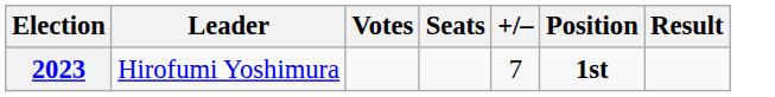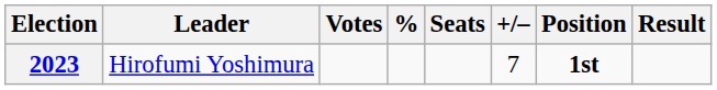+ column: %
